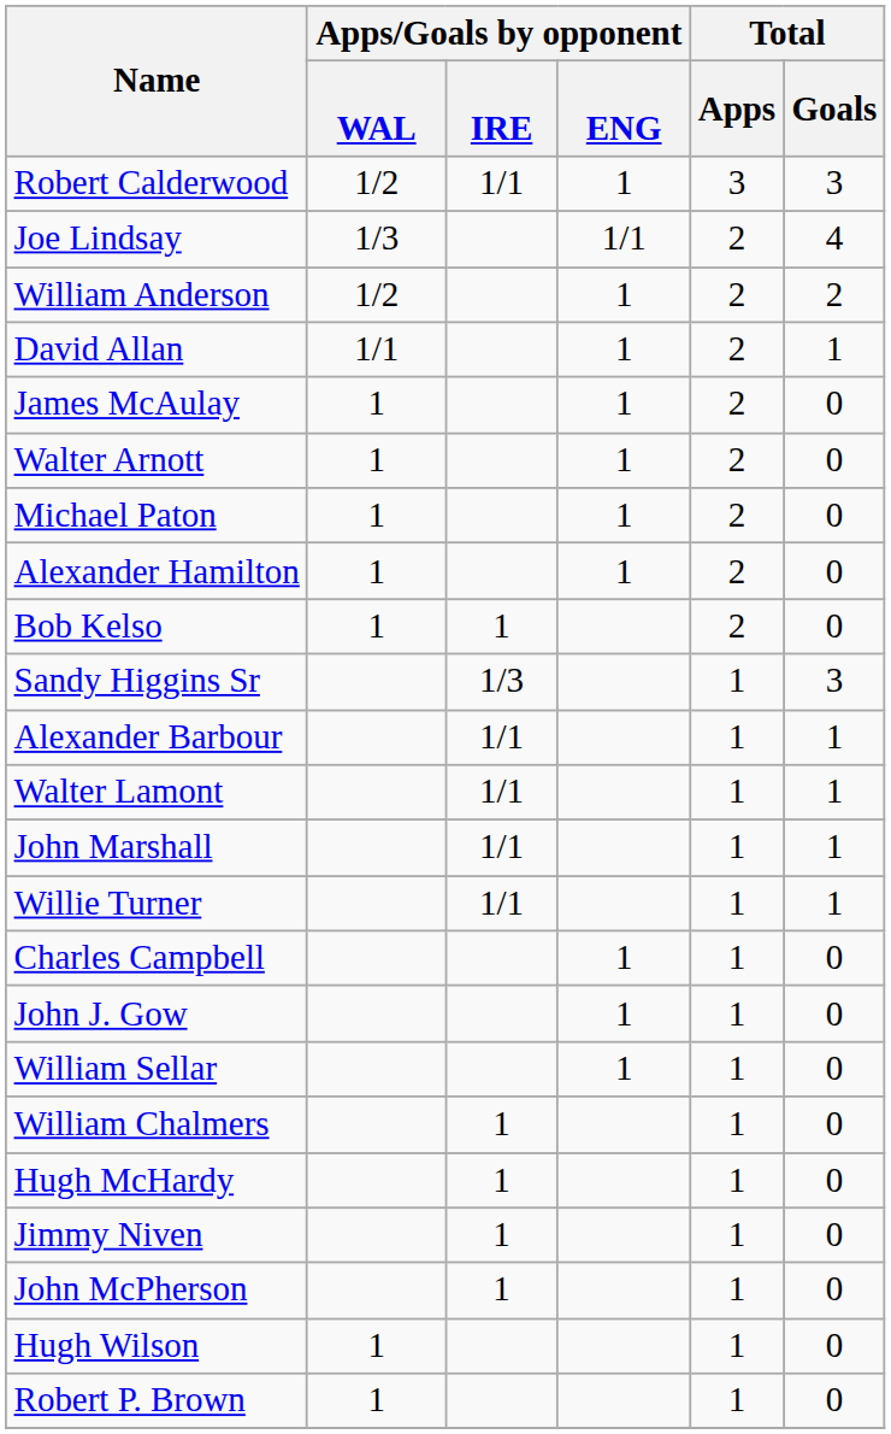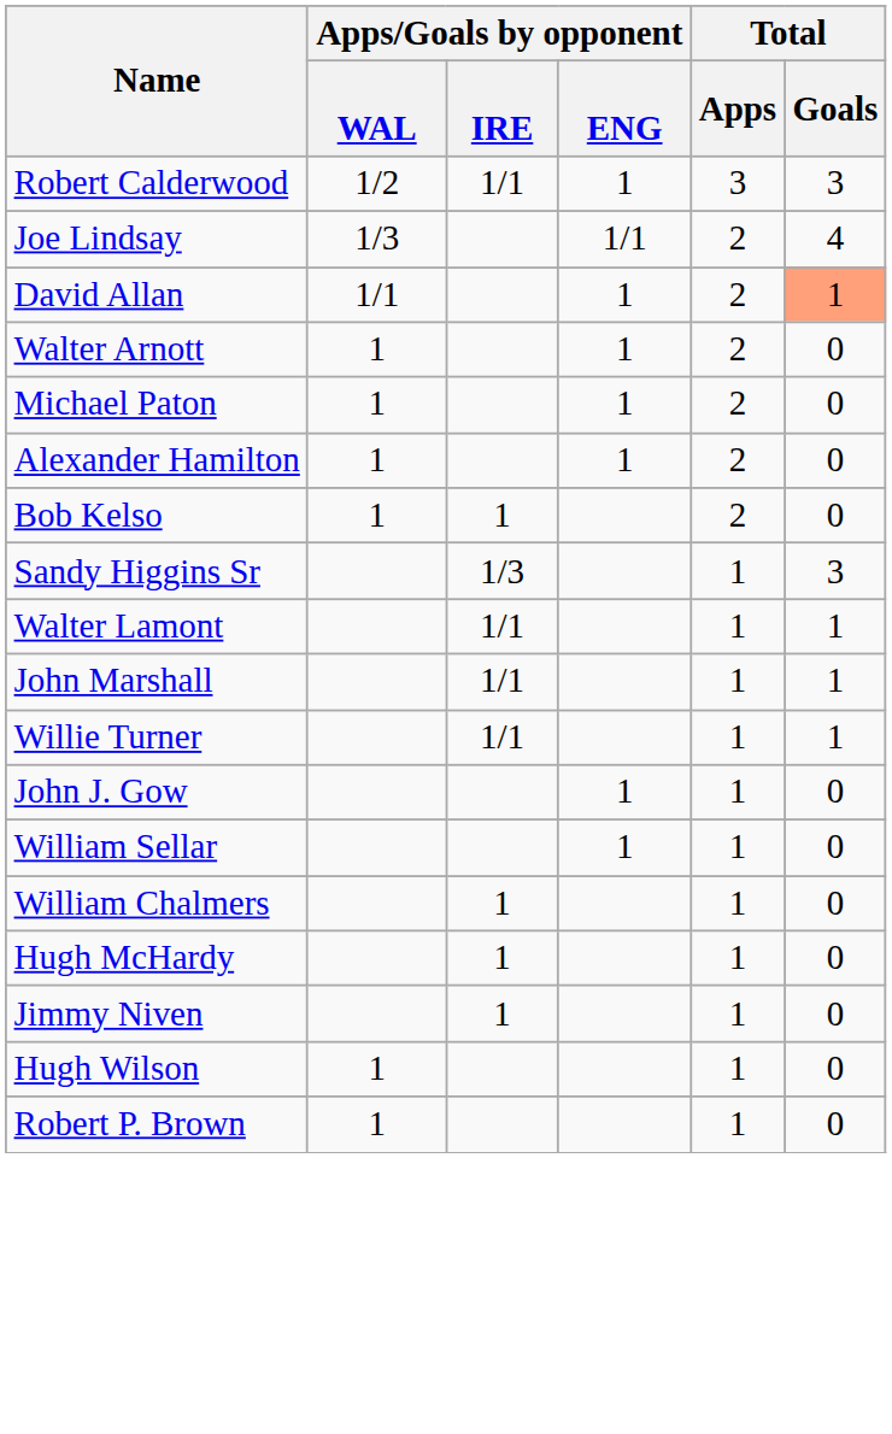- row: William Anderson | 1/2 | 1 | 2 | 2
David Allan | Total / Goals: no background -> lightsalmon background
- row: James McAulay | 1 | 1 | 2 | 0
- row: Alexander Barbour | 1/1 | 1 | 1
- row: Charles Campbell | 1 | 1 | 0
- row: John McPherson | 1 | 1 | 0
